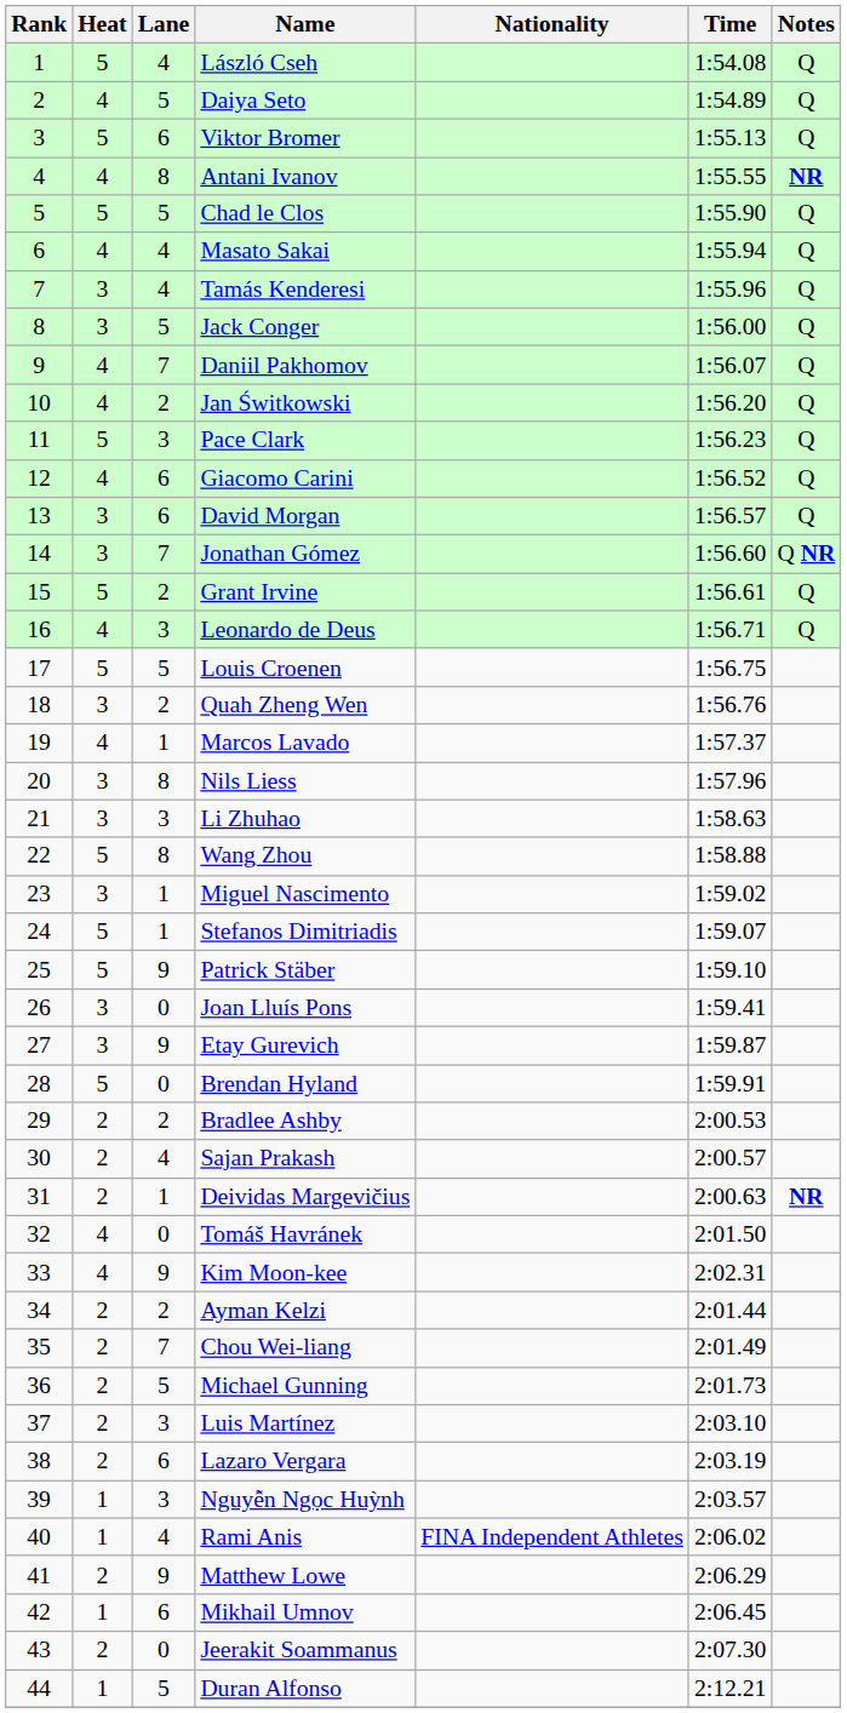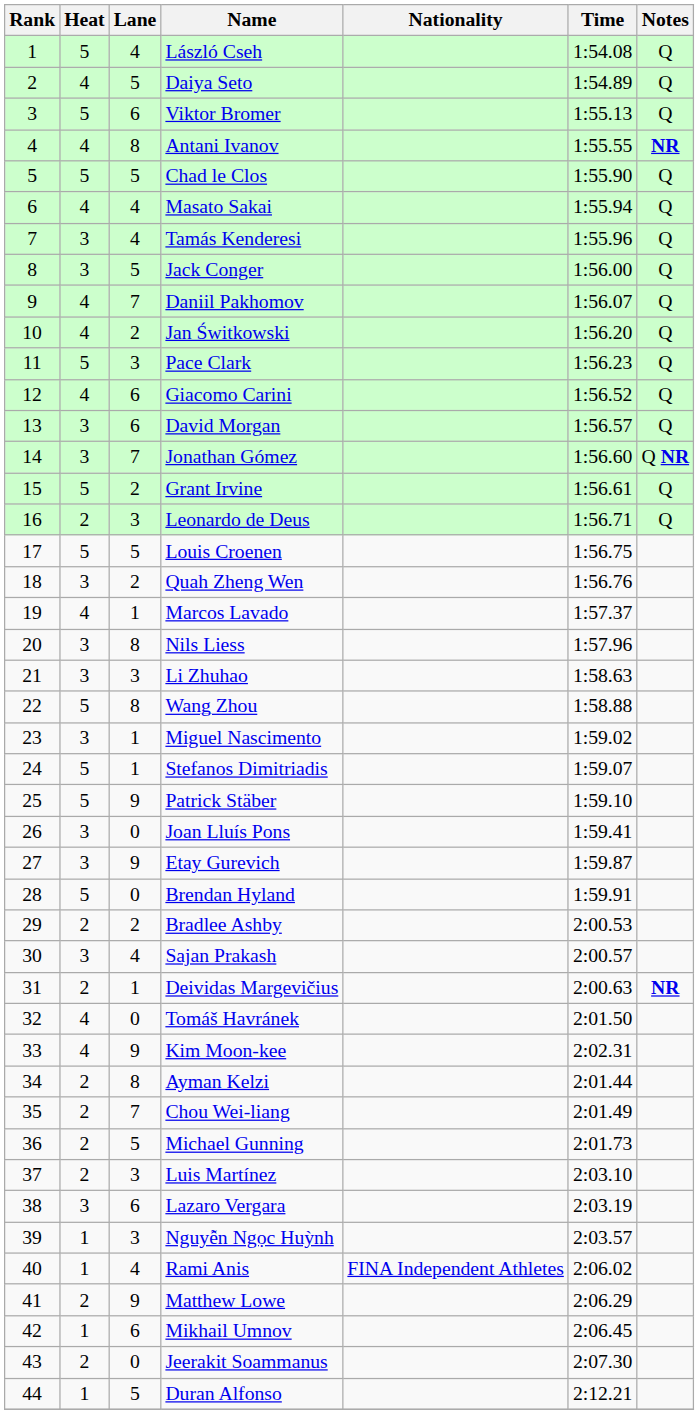Leonardo de Deus | Heat: 4 -> 2
Sajan Prakash | Heat: 2 -> 3
Ayman Kelzi | Lane: 2 -> 8
Lazaro Vergara | Heat: 2 -> 3
